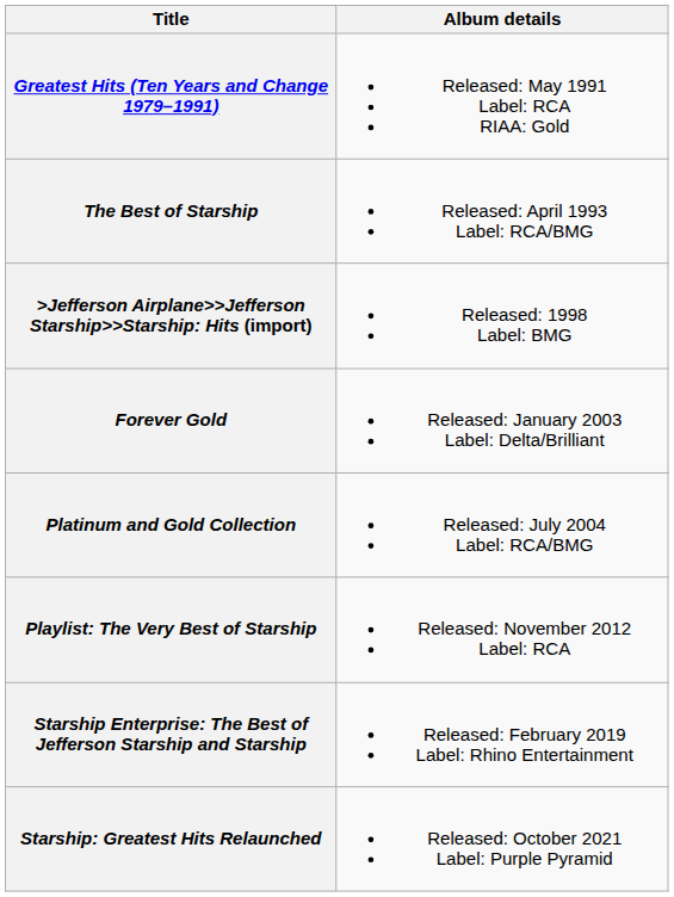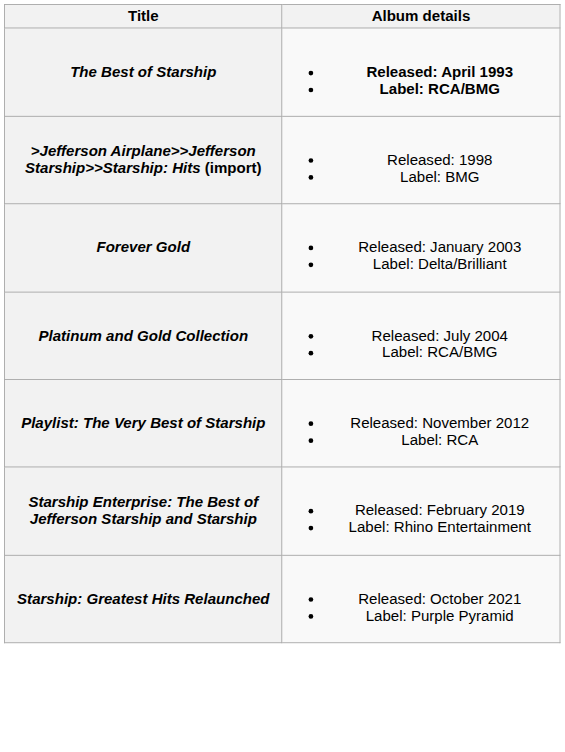- row: Greatest Hits (Ten Years and Change 1979–1991) | Released: May 1991 Label: RCA RIAA: Gold
The Best of Starship | Album details: normal -> bold
